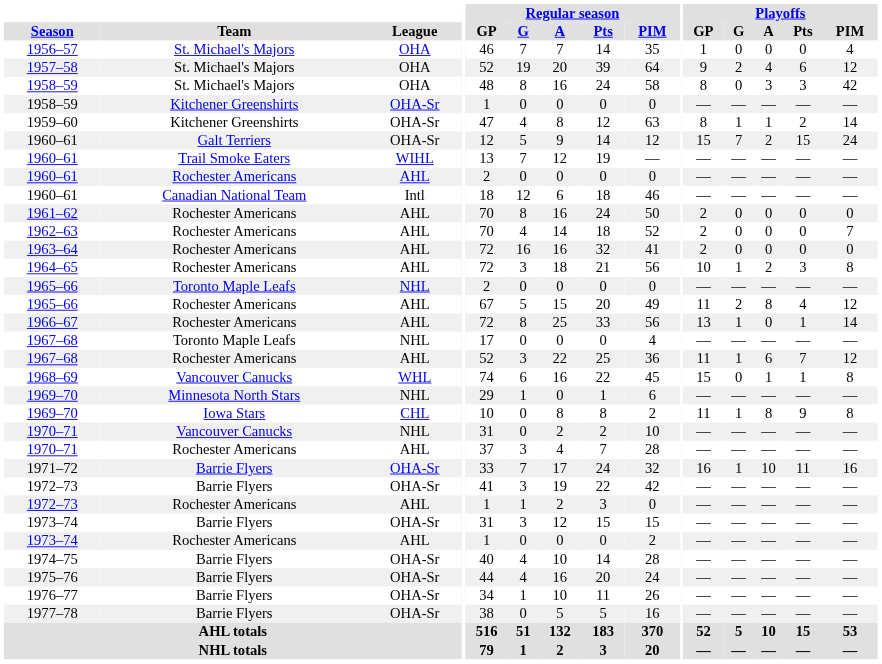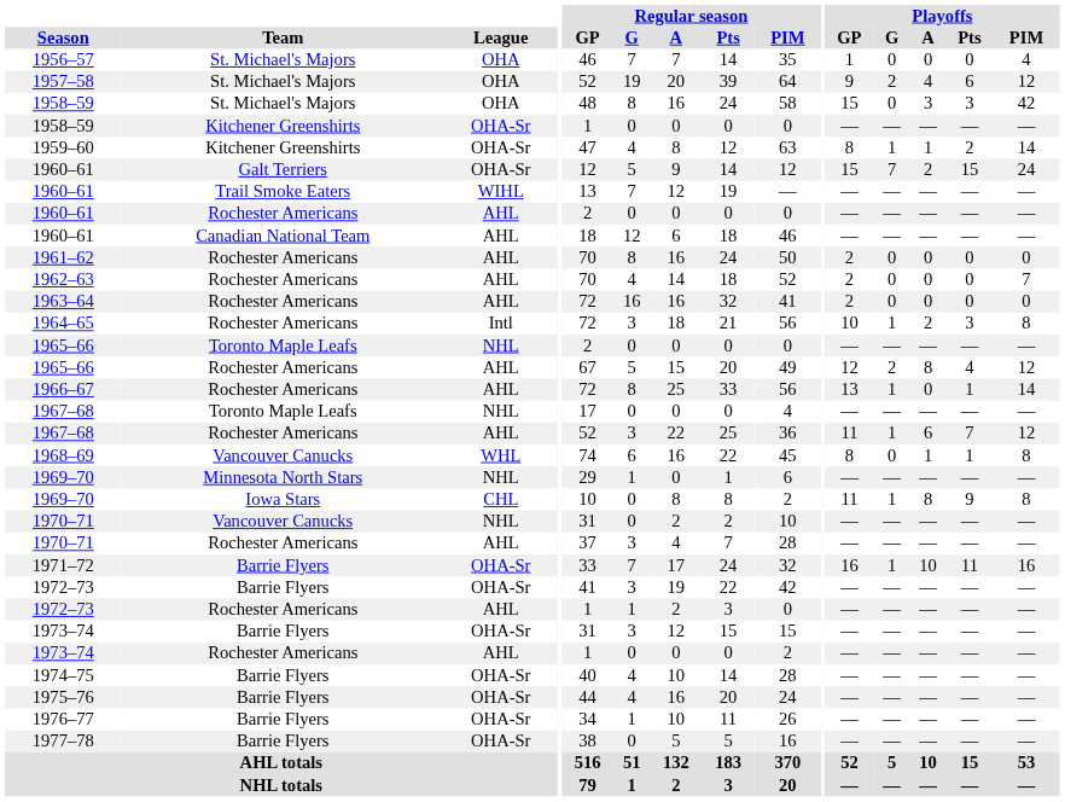1958–59 / St. Michael's Majors | Playoffs / GP: 8 -> 15
1960–61 / Canadian National Team | League: Intl -> AHL
1964–65 | League: AHL -> Intl
1965–66 / Rochester Americans | Playoffs / GP: 11 -> 12
1968–69 | Playoffs / GP: 15 -> 8
